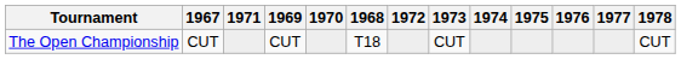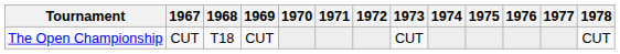columns swapped: 1968 <-> 1971
